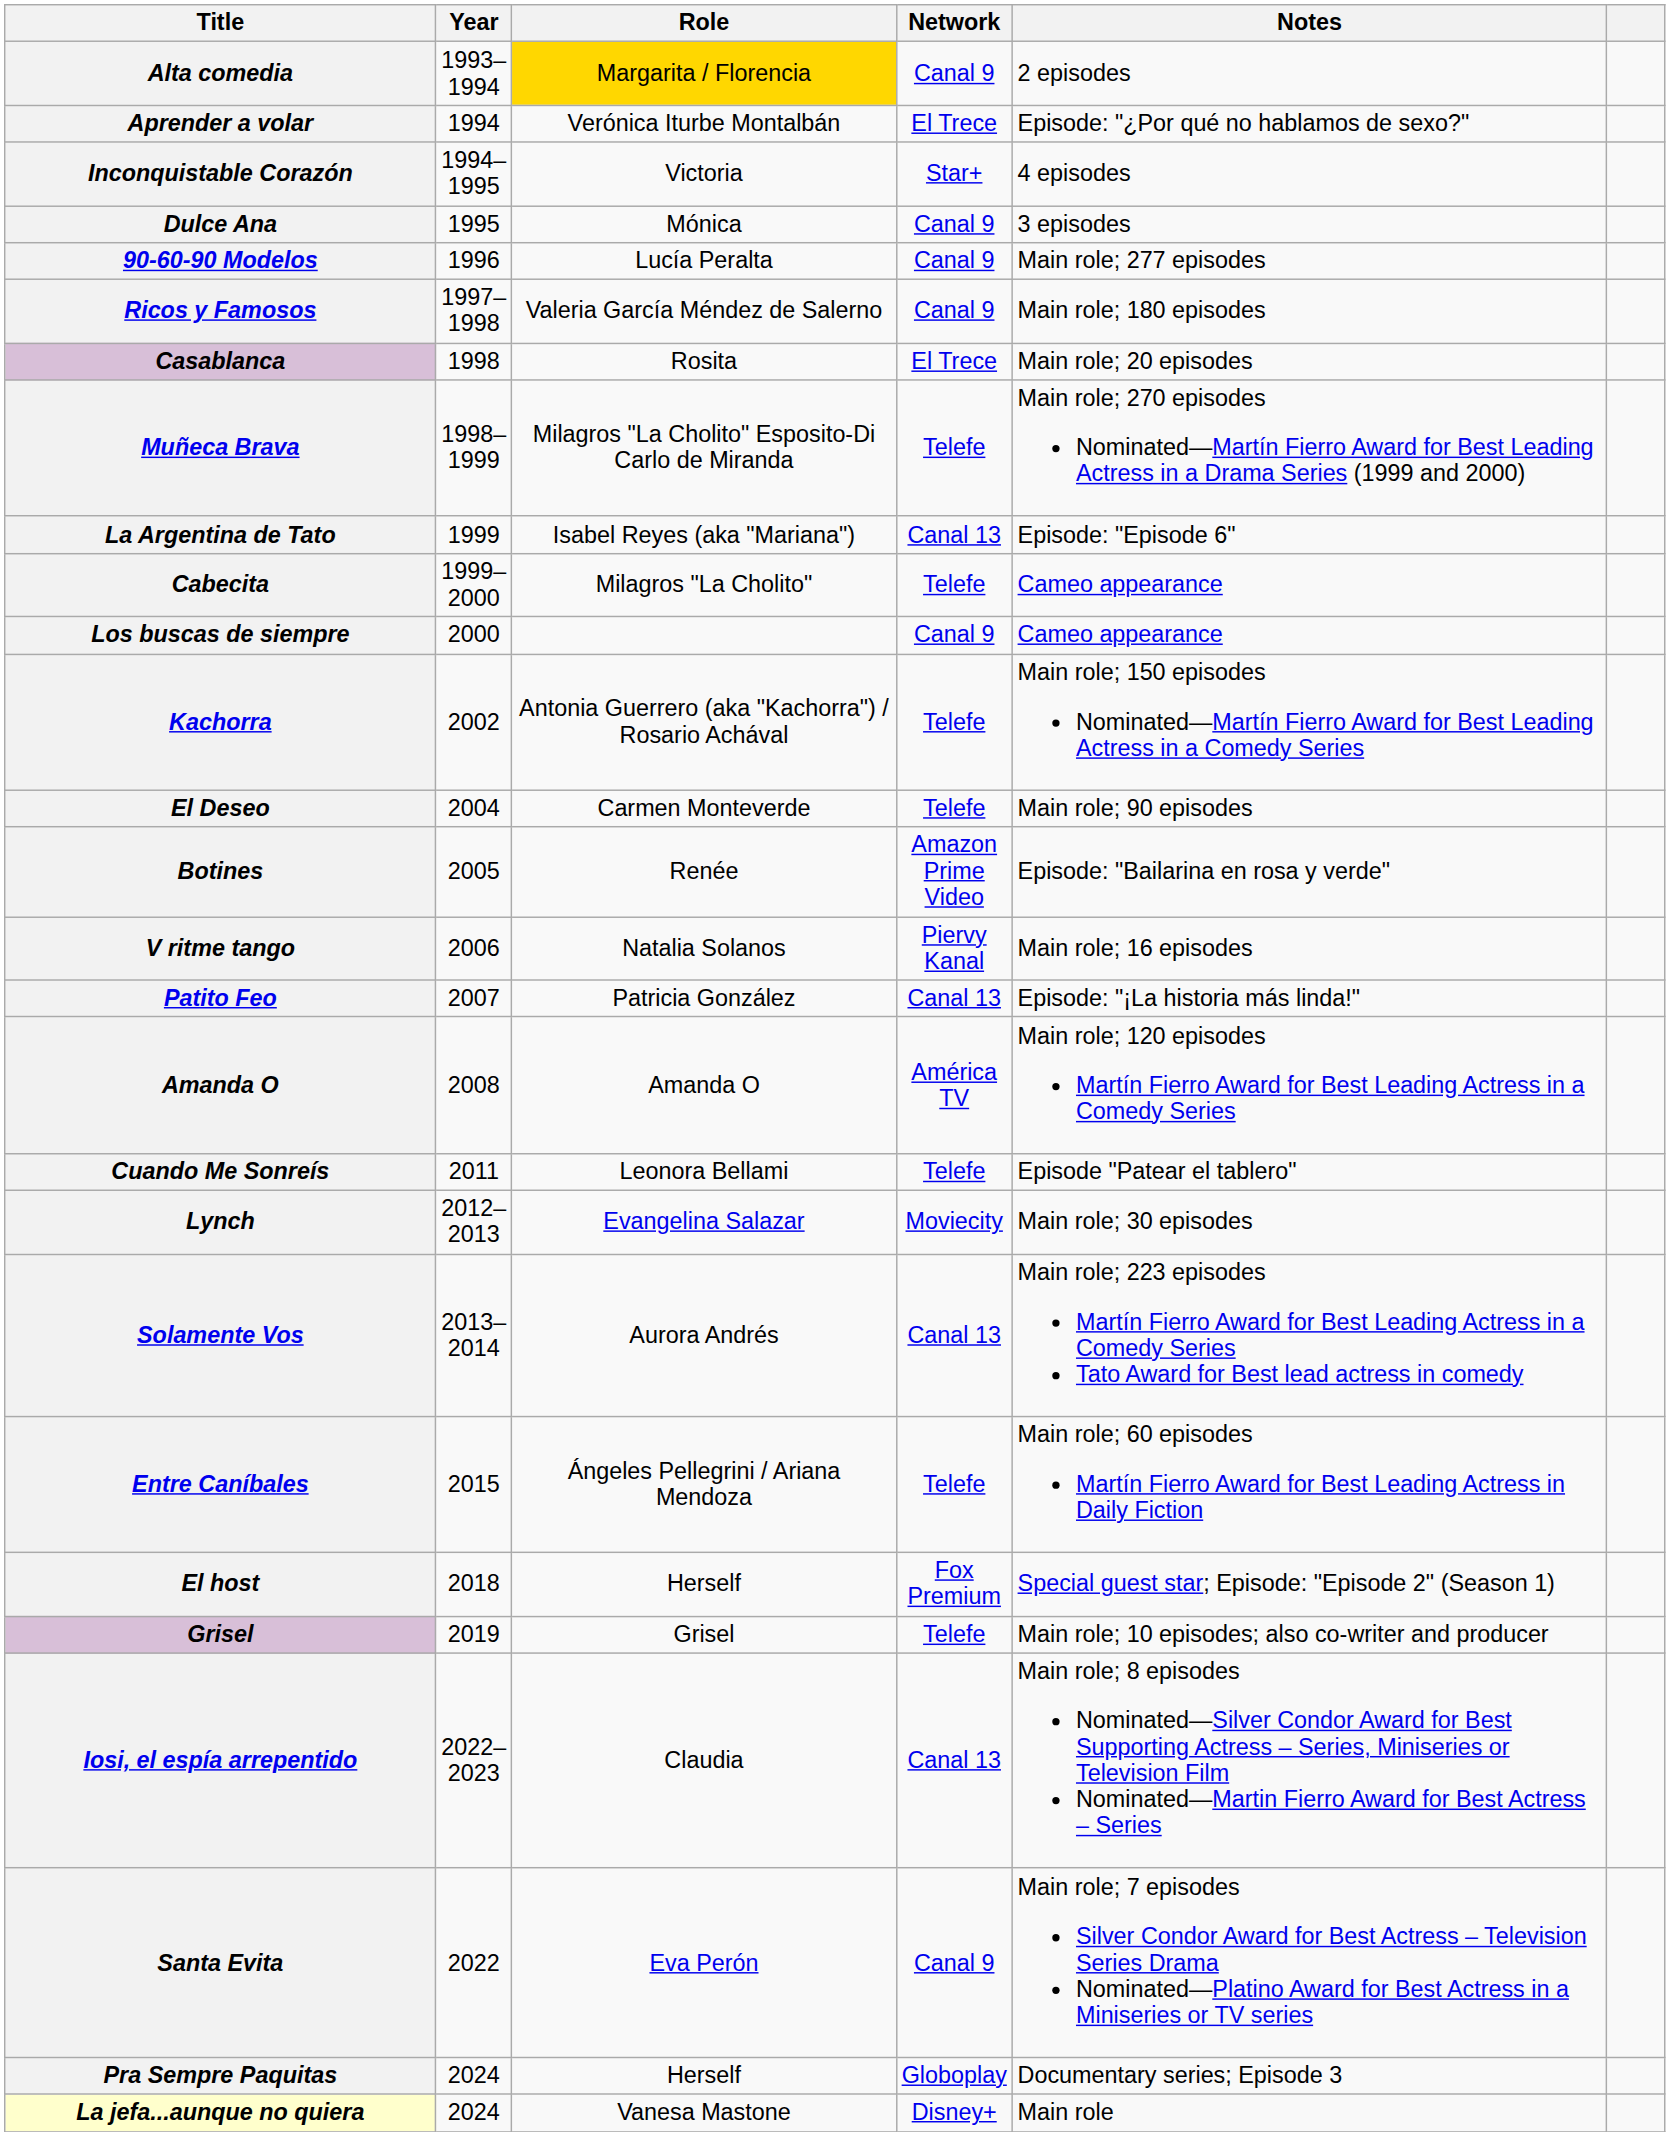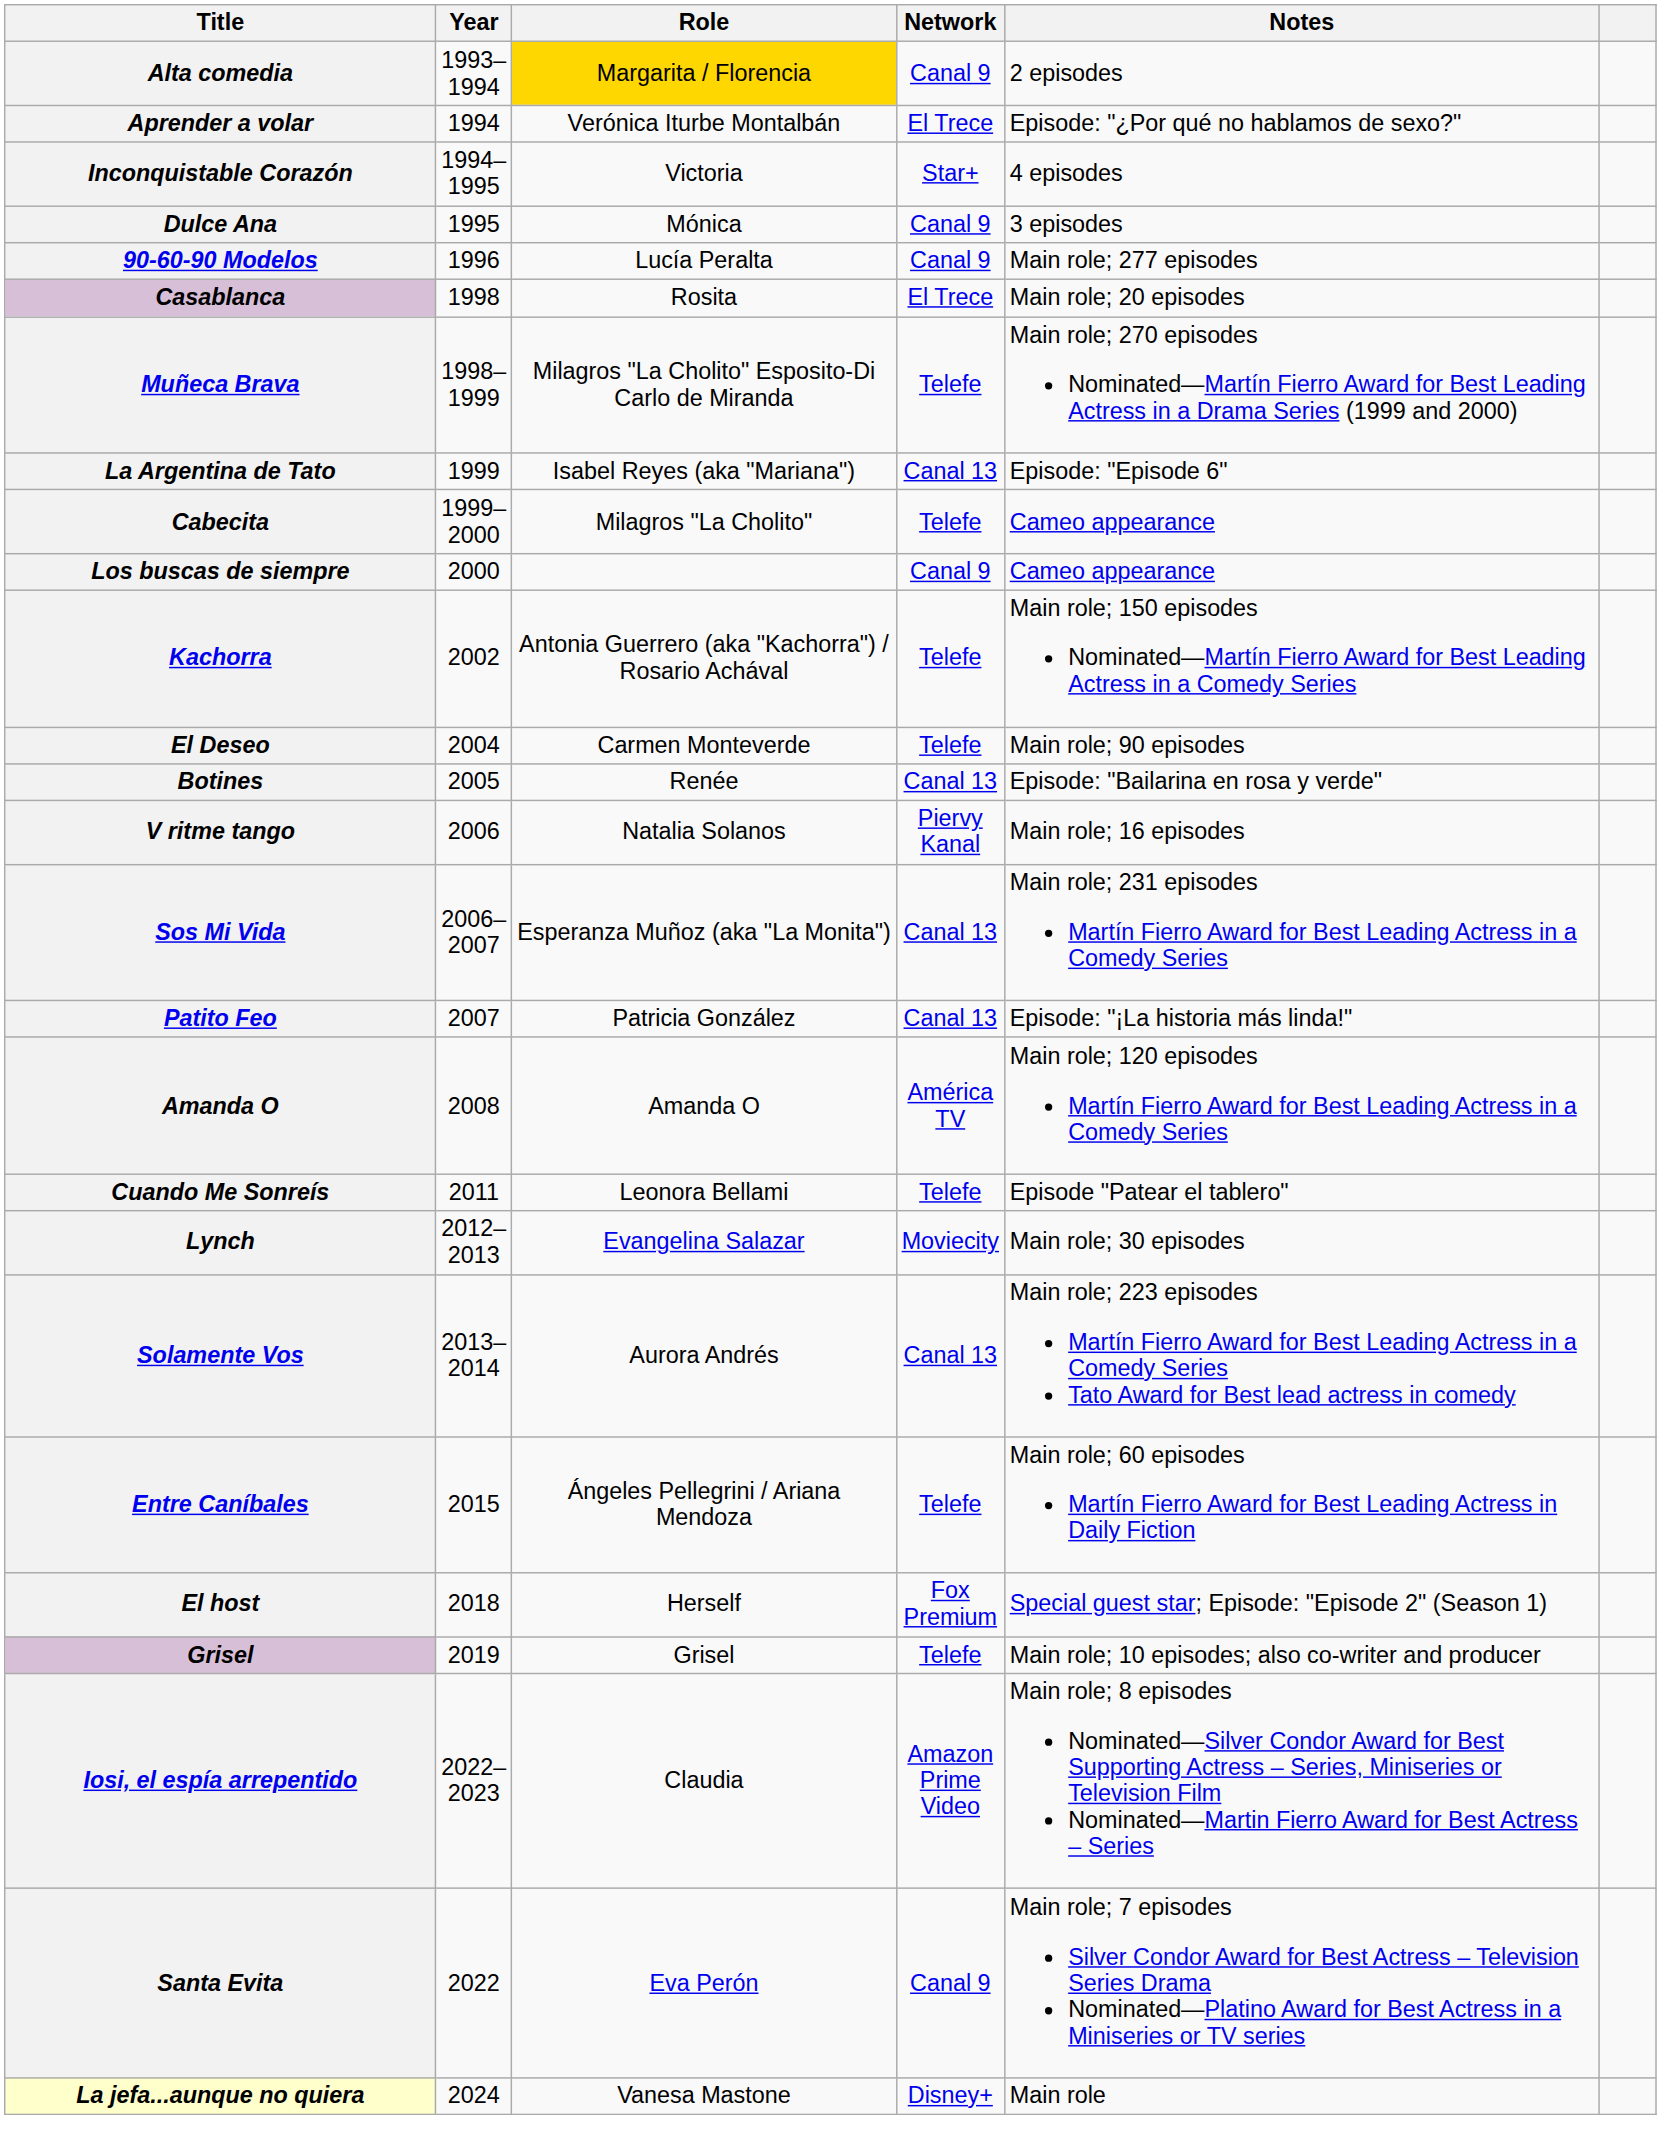- row: Ricos y Famosos | 1997–1998 | Valeria García Méndez de Salerno | Canal 9 | Main role; 180 episodes
Botines | Network: Amazon Prime Video -> Canal 13
+ row: Sos Mi Vida | 2006–2007 | Esperanza Muñoz (aka "La Monita") | Canal 13 | Main role; 231 episodes Martín Fierro Award for Best Leading Actress in a Comedy Series
Iosi, el espía arrepentido | Network: Canal 13 -> Amazon Prime Video
- row: Pra Sempre Paquitas | 2024 | Herself | Globoplay | Documentary series; Episode 3
